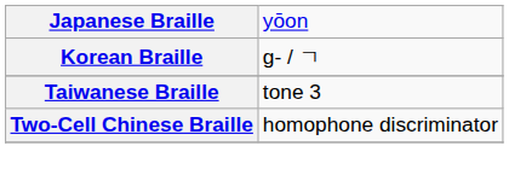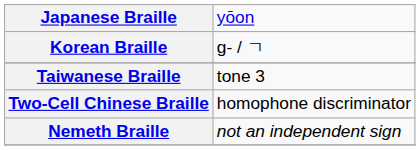+ row: Nemeth Braille | not an independent sign
